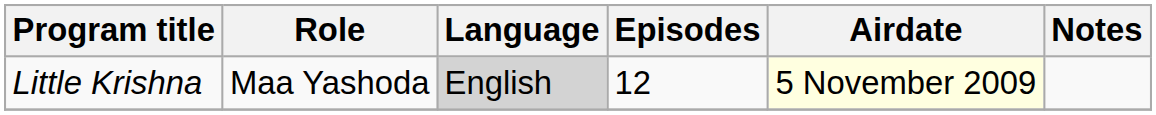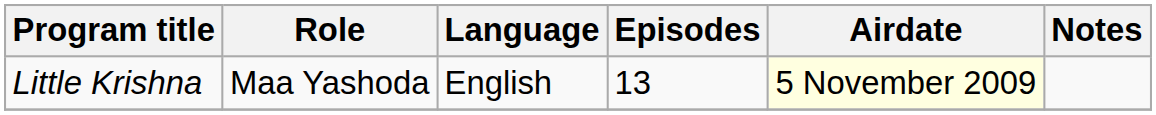Little Krishna | Language: lightgrey background -> no background
Little Krishna | Episodes: 12 -> 13
